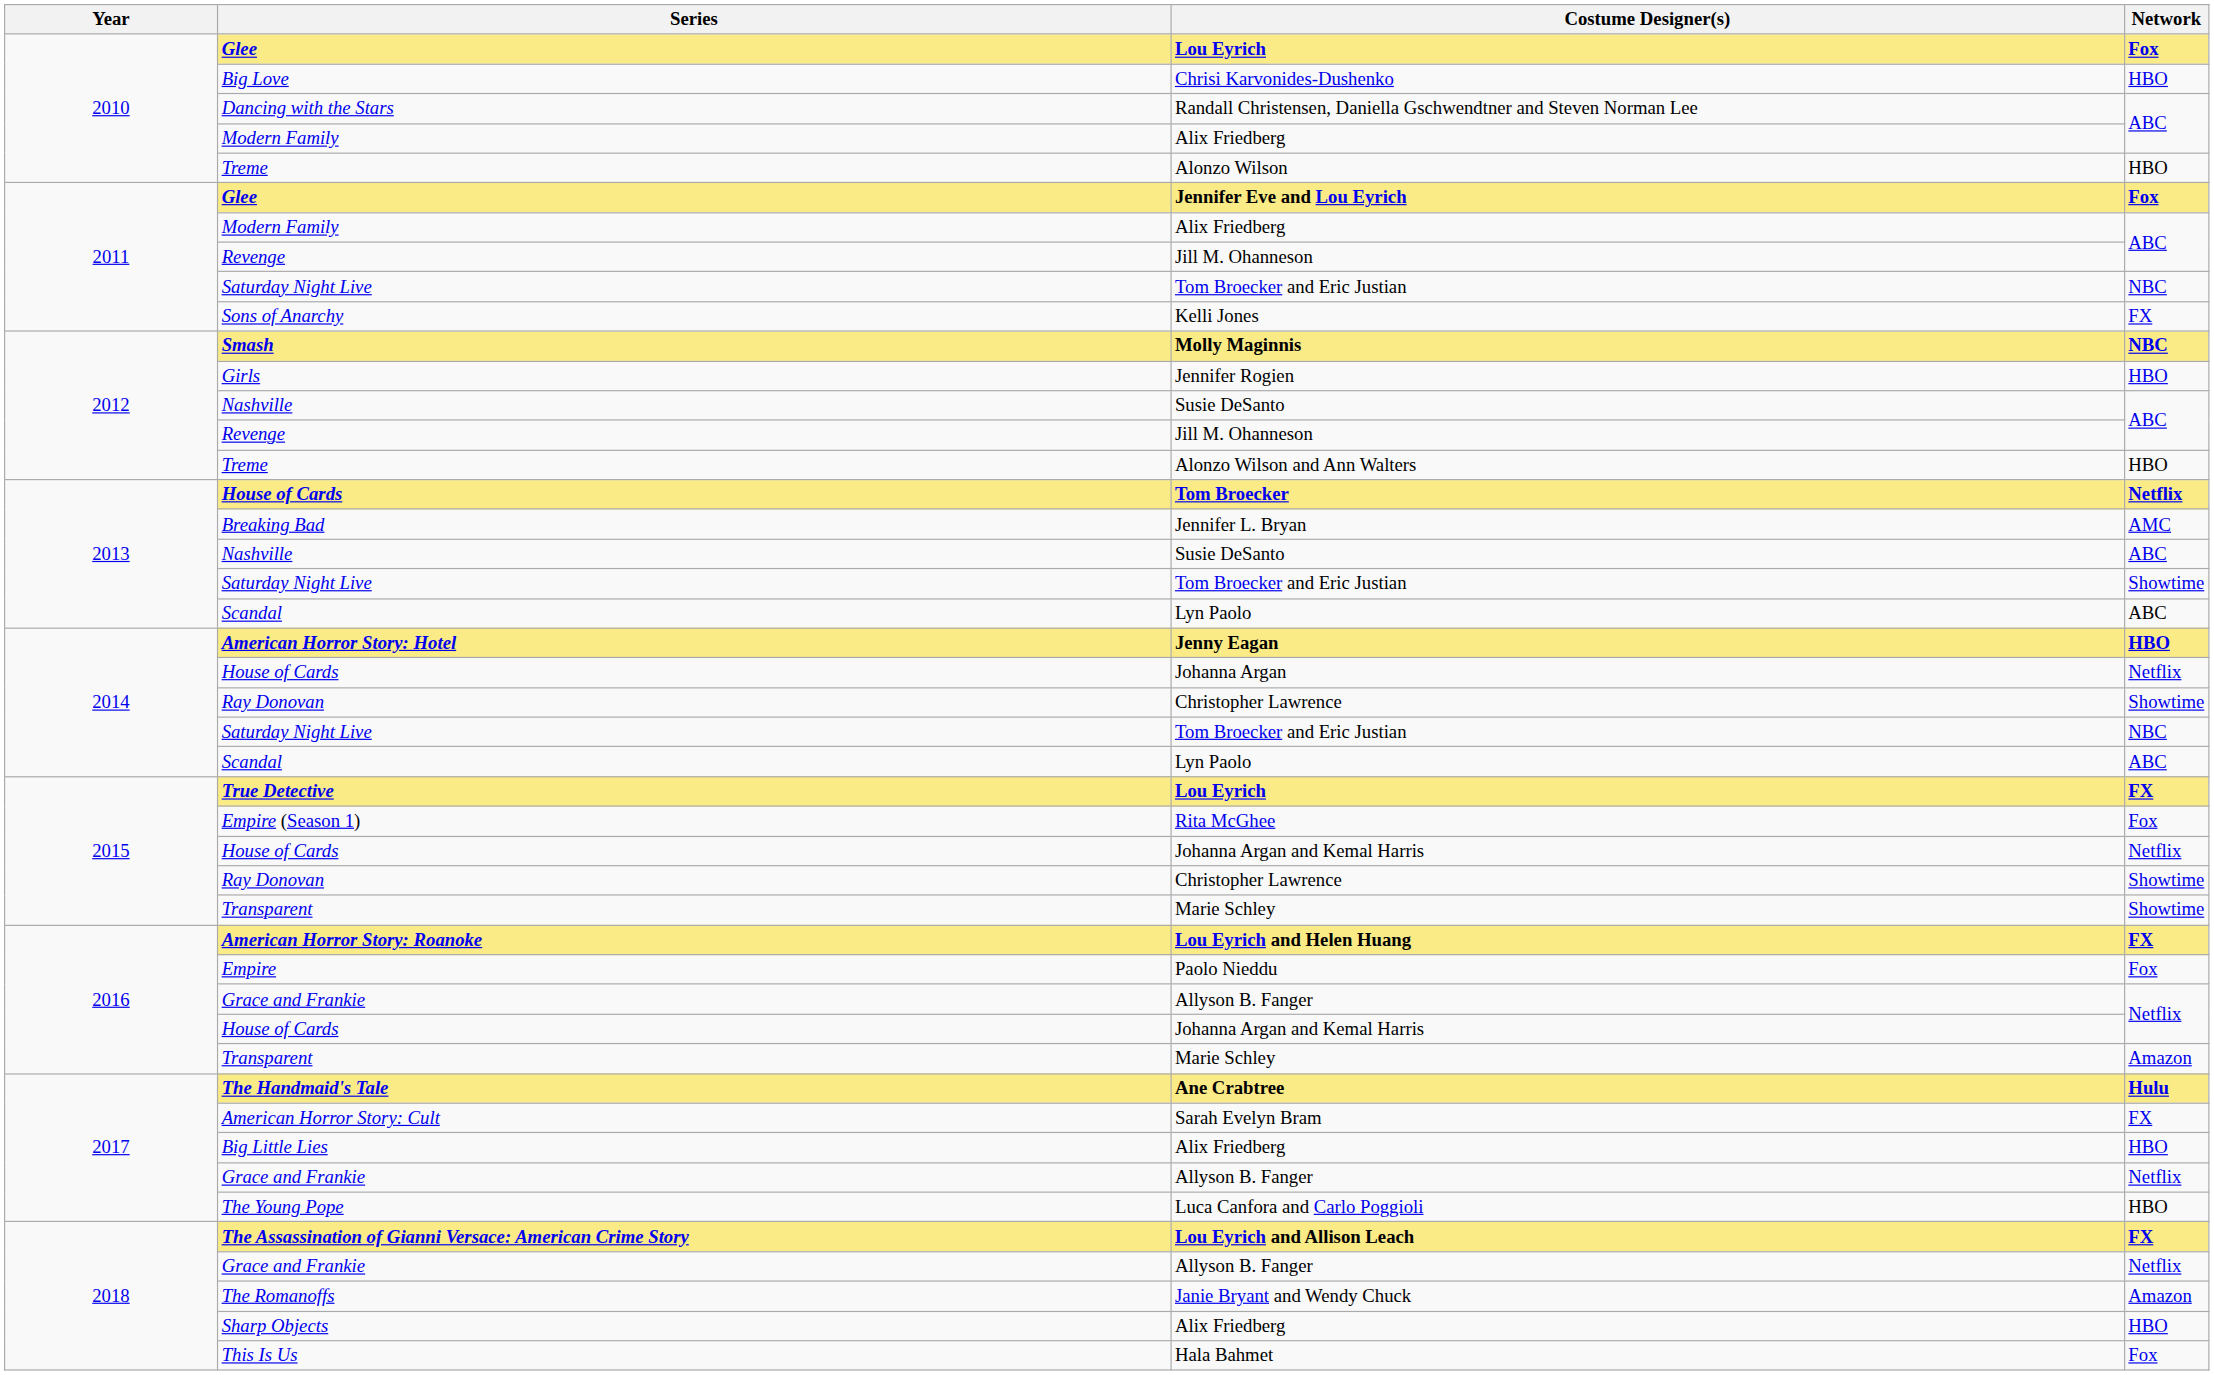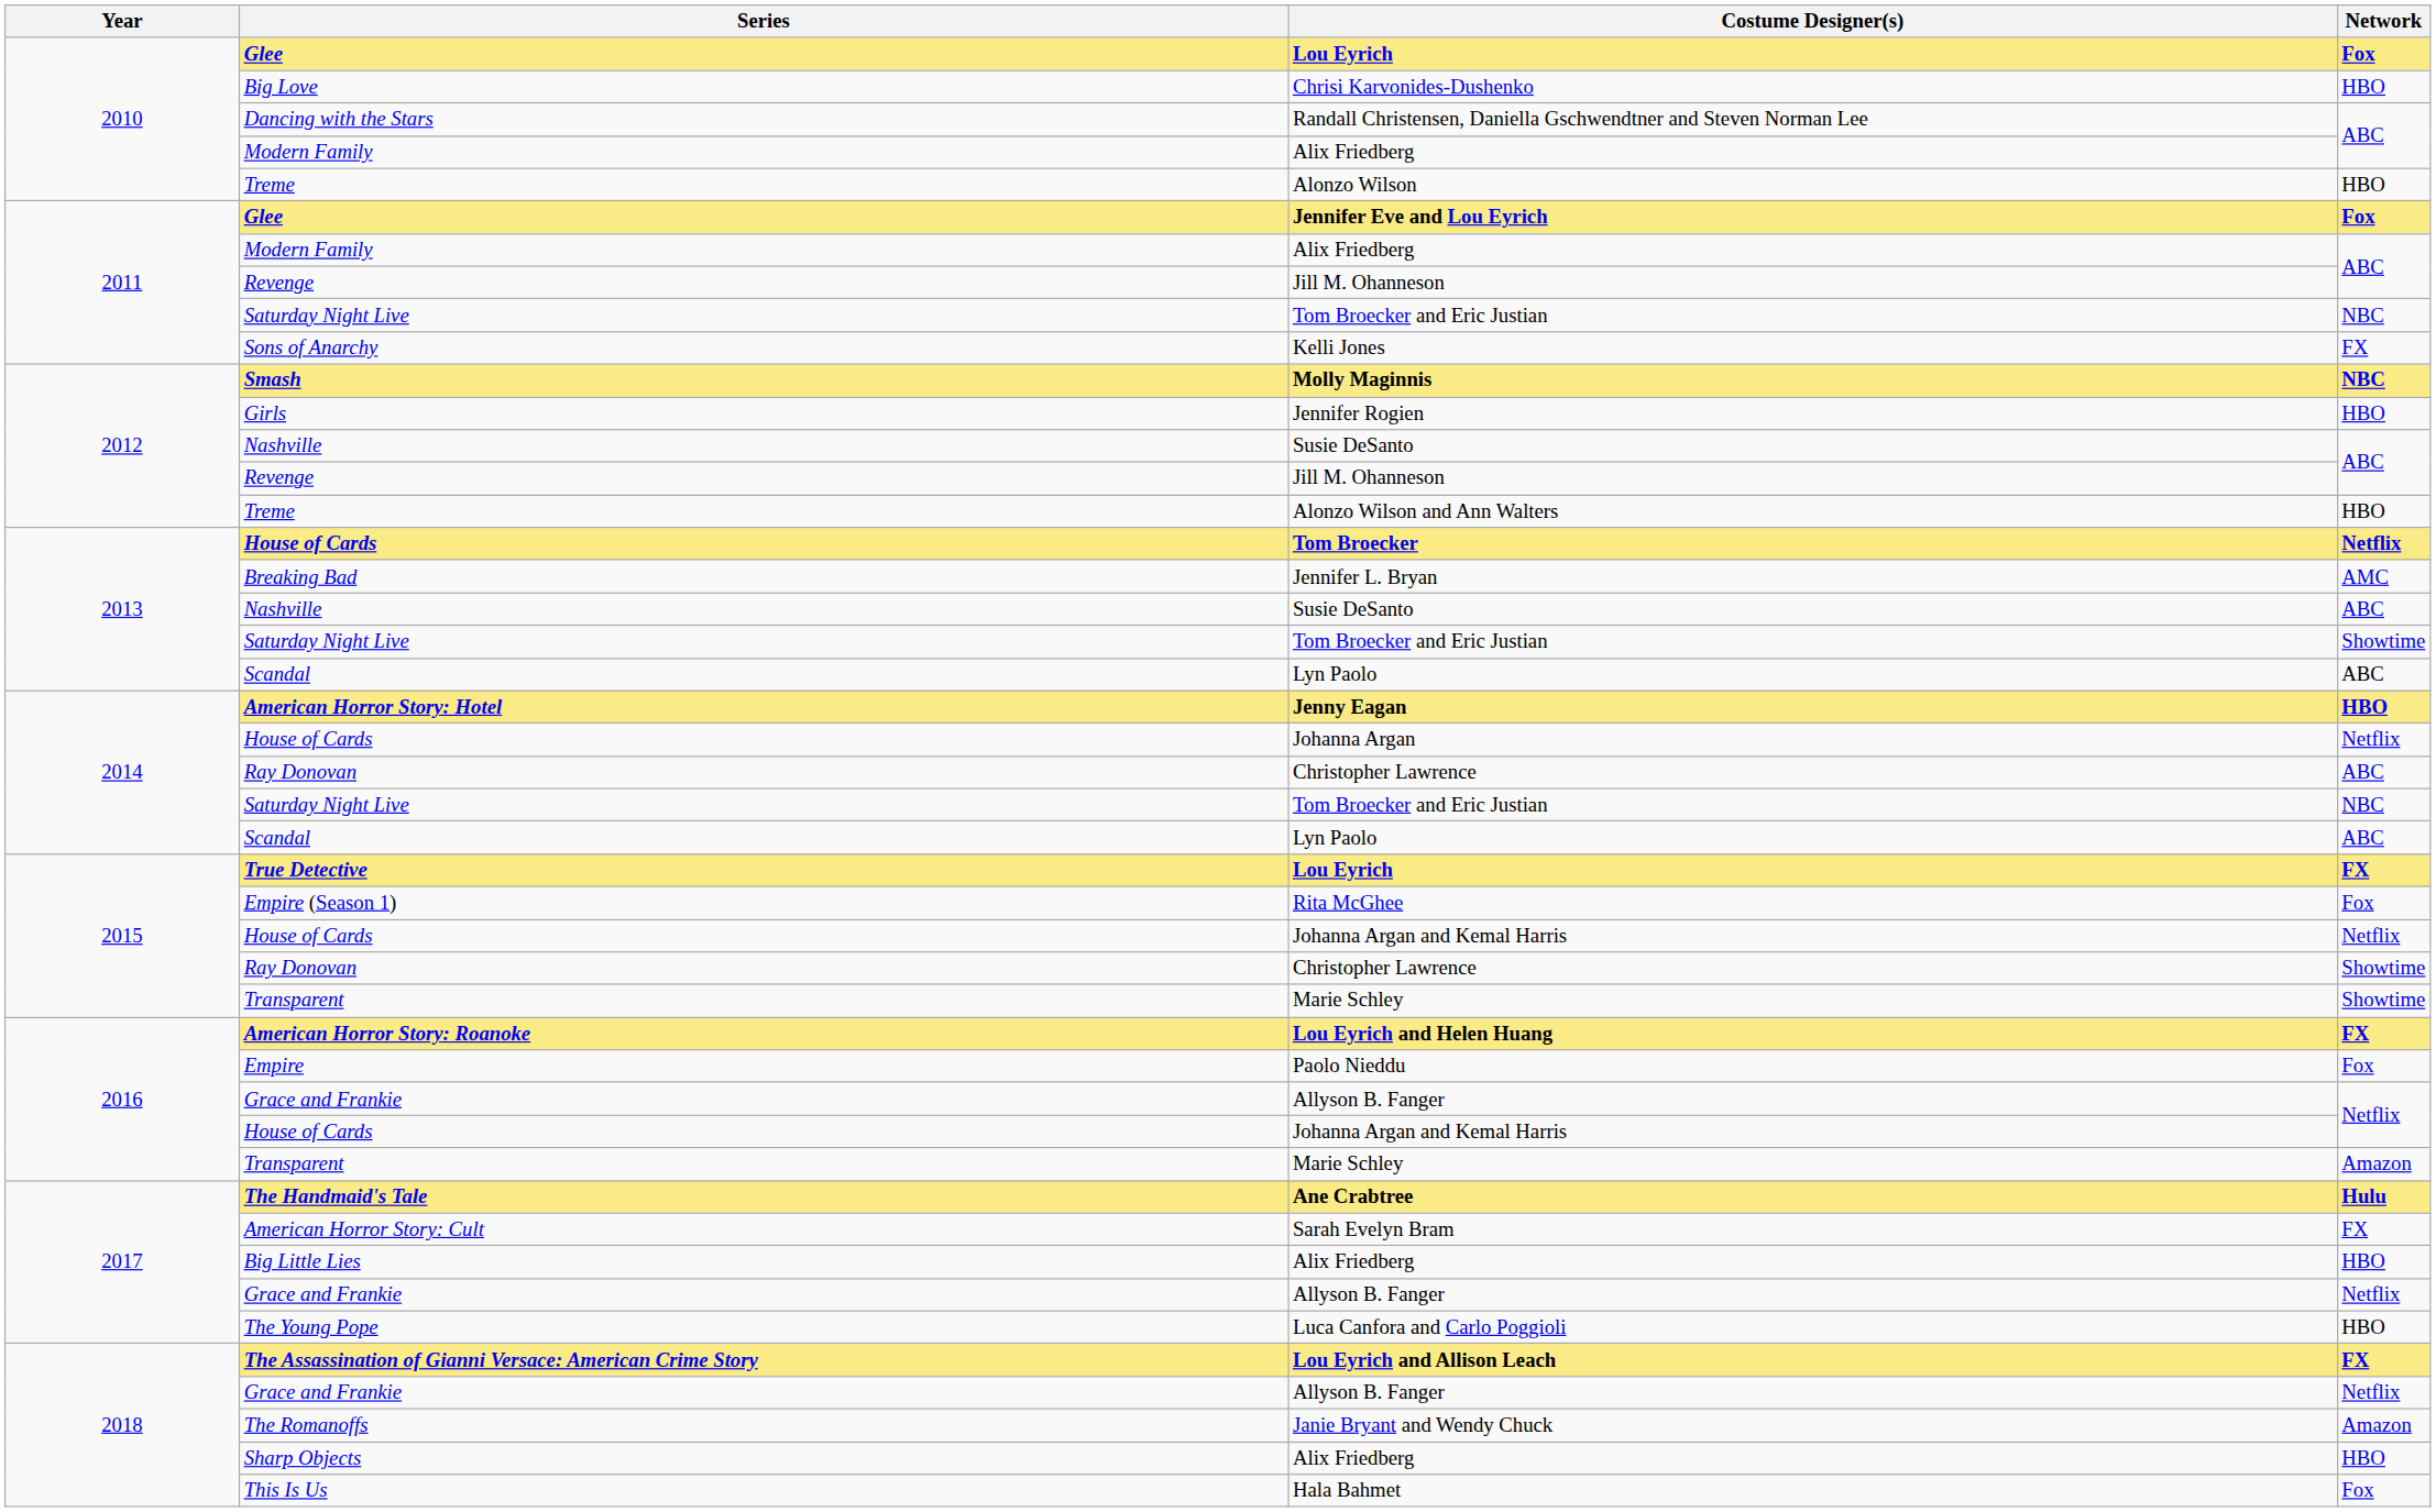2014 / Christopher Lawrence | Network: Showtime -> ABC
